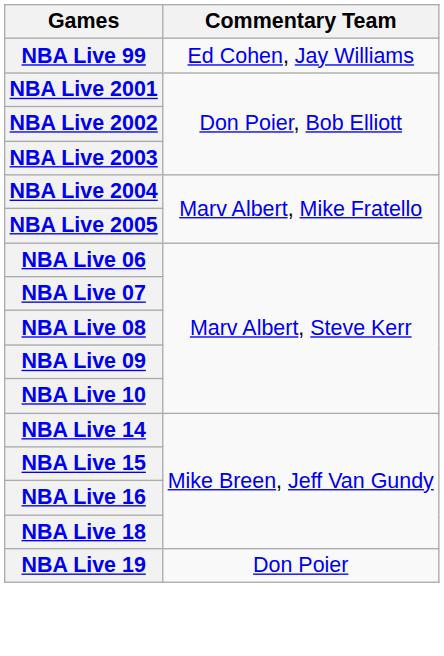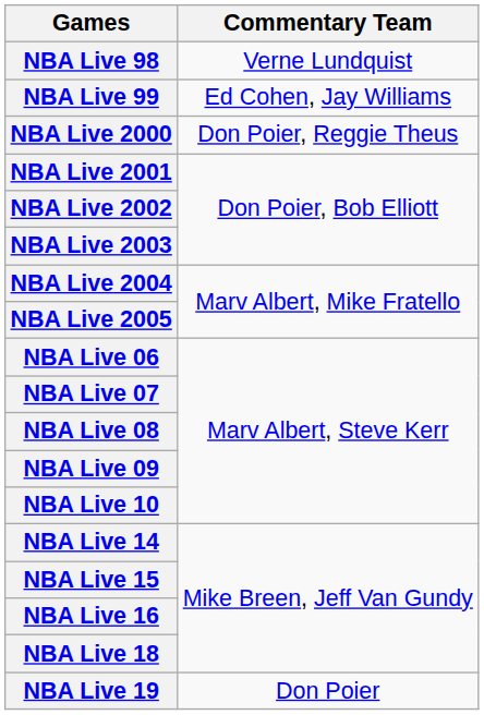+ row: NBA Live 98 | Verne Lundquist
+ row: NBA Live 2000 | Don Poier, Reggie Theus
